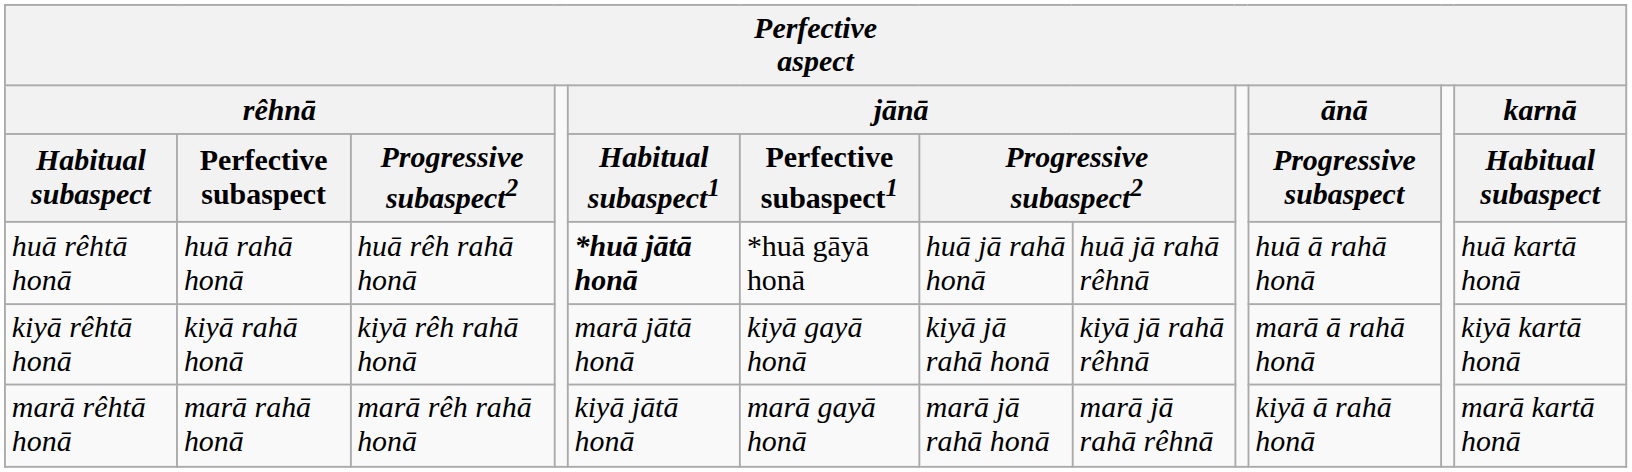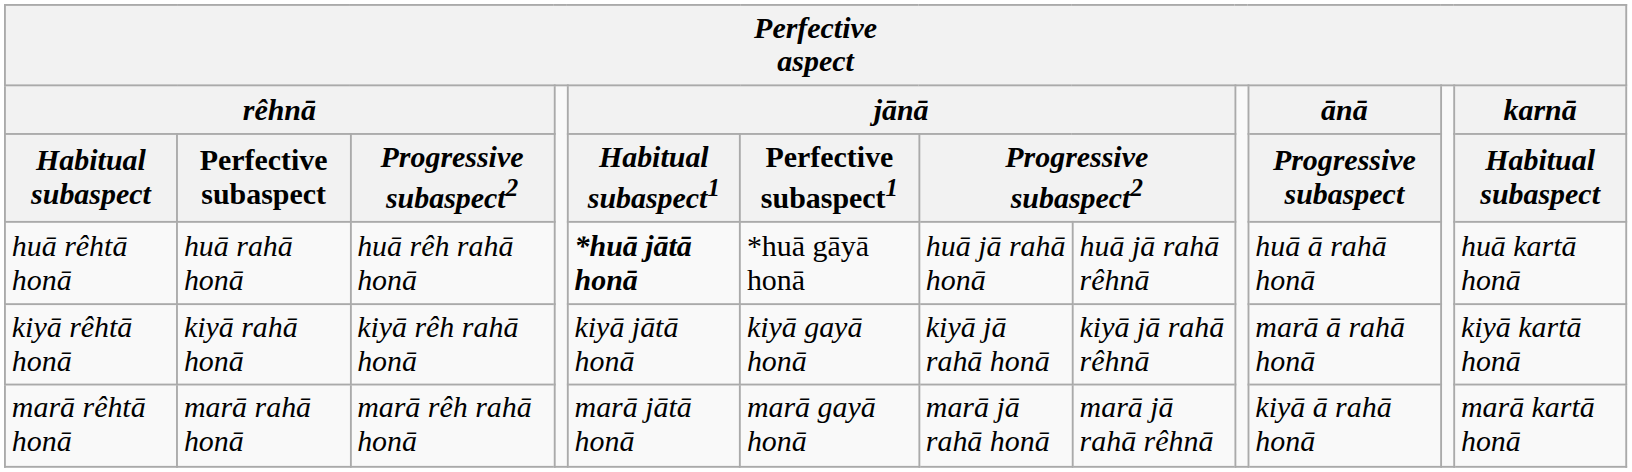kiyā rêhtā honā | jānā / Habitual subaspect1: marā jātā honā -> kiyā jātā honā
marā rêhtā honā | jānā / Habitual subaspect1: kiyā jātā honā -> marā jātā honā
